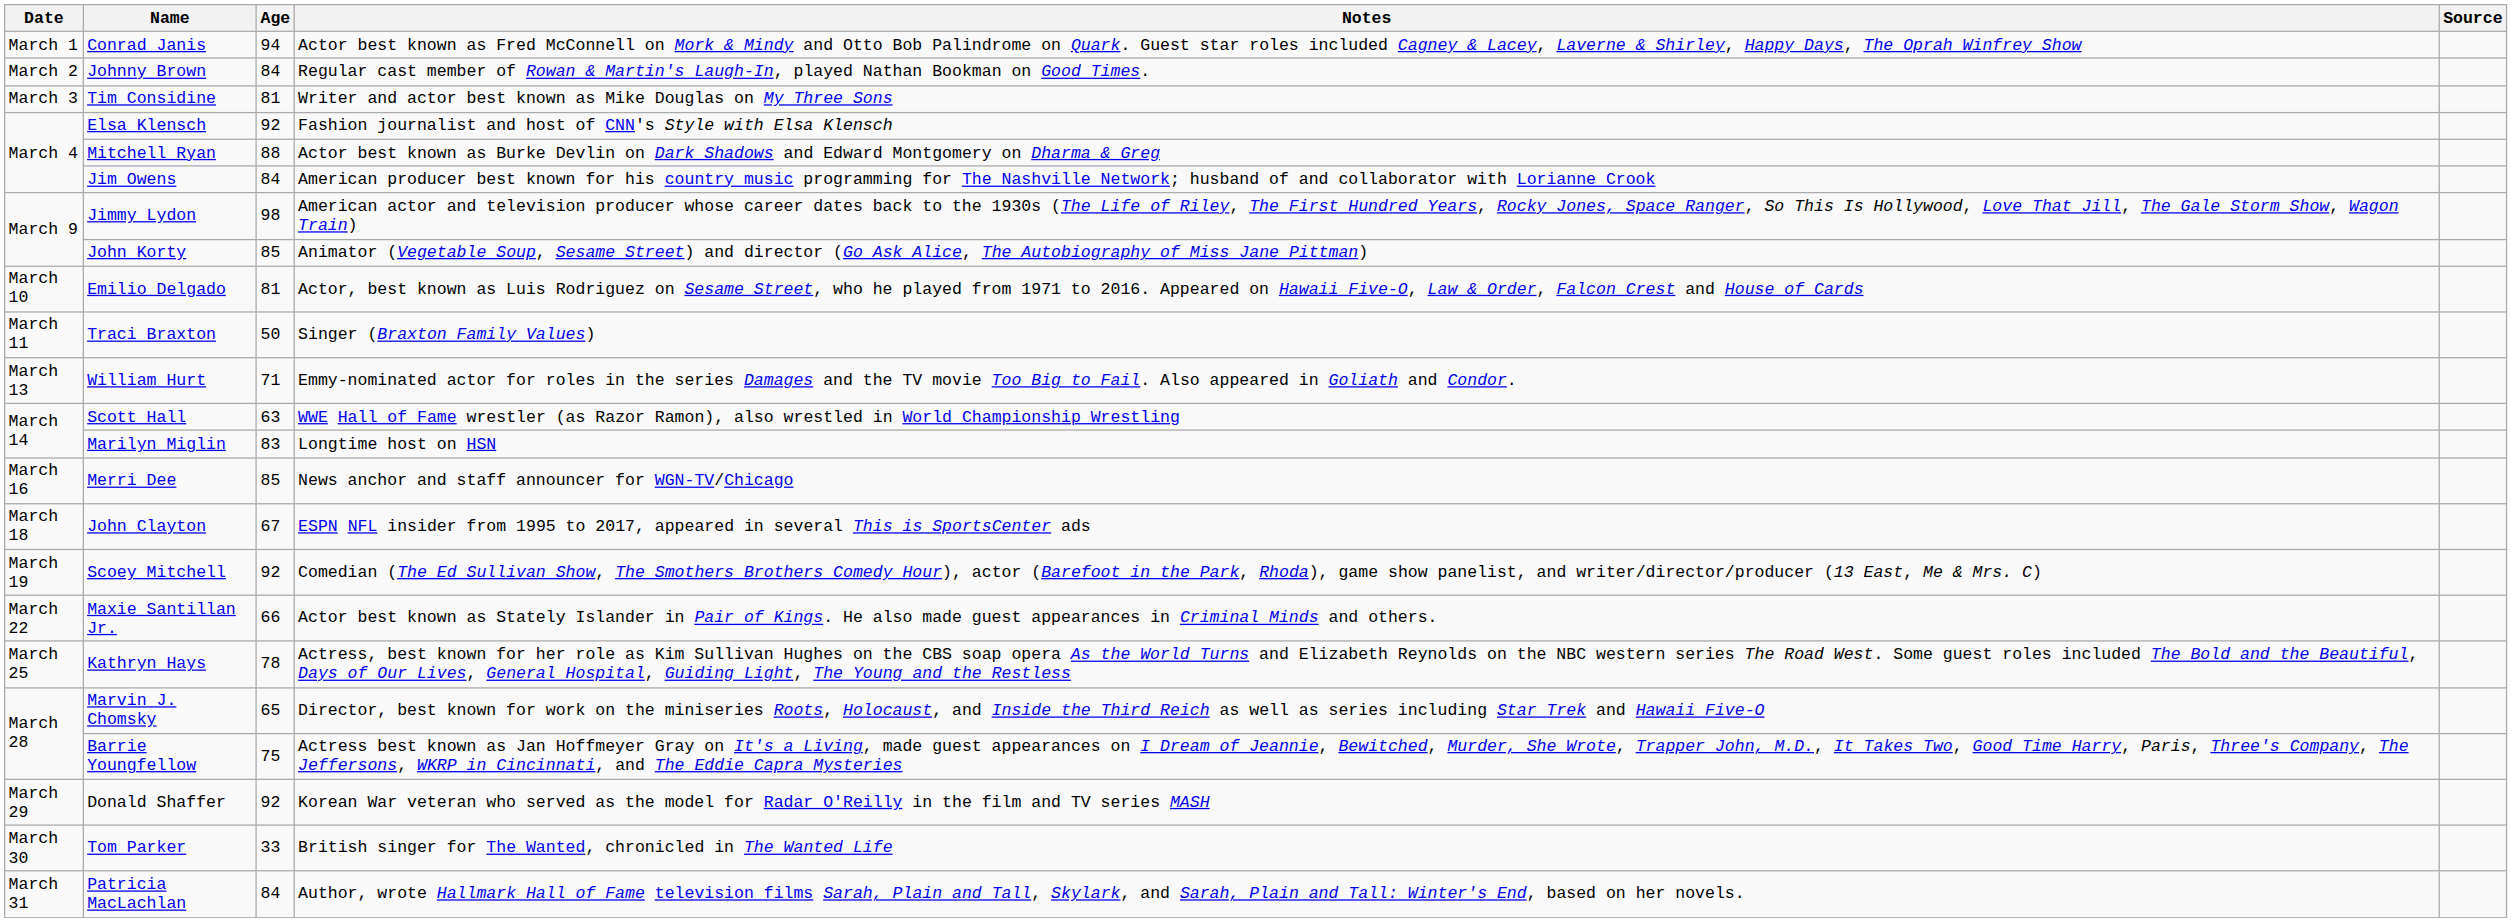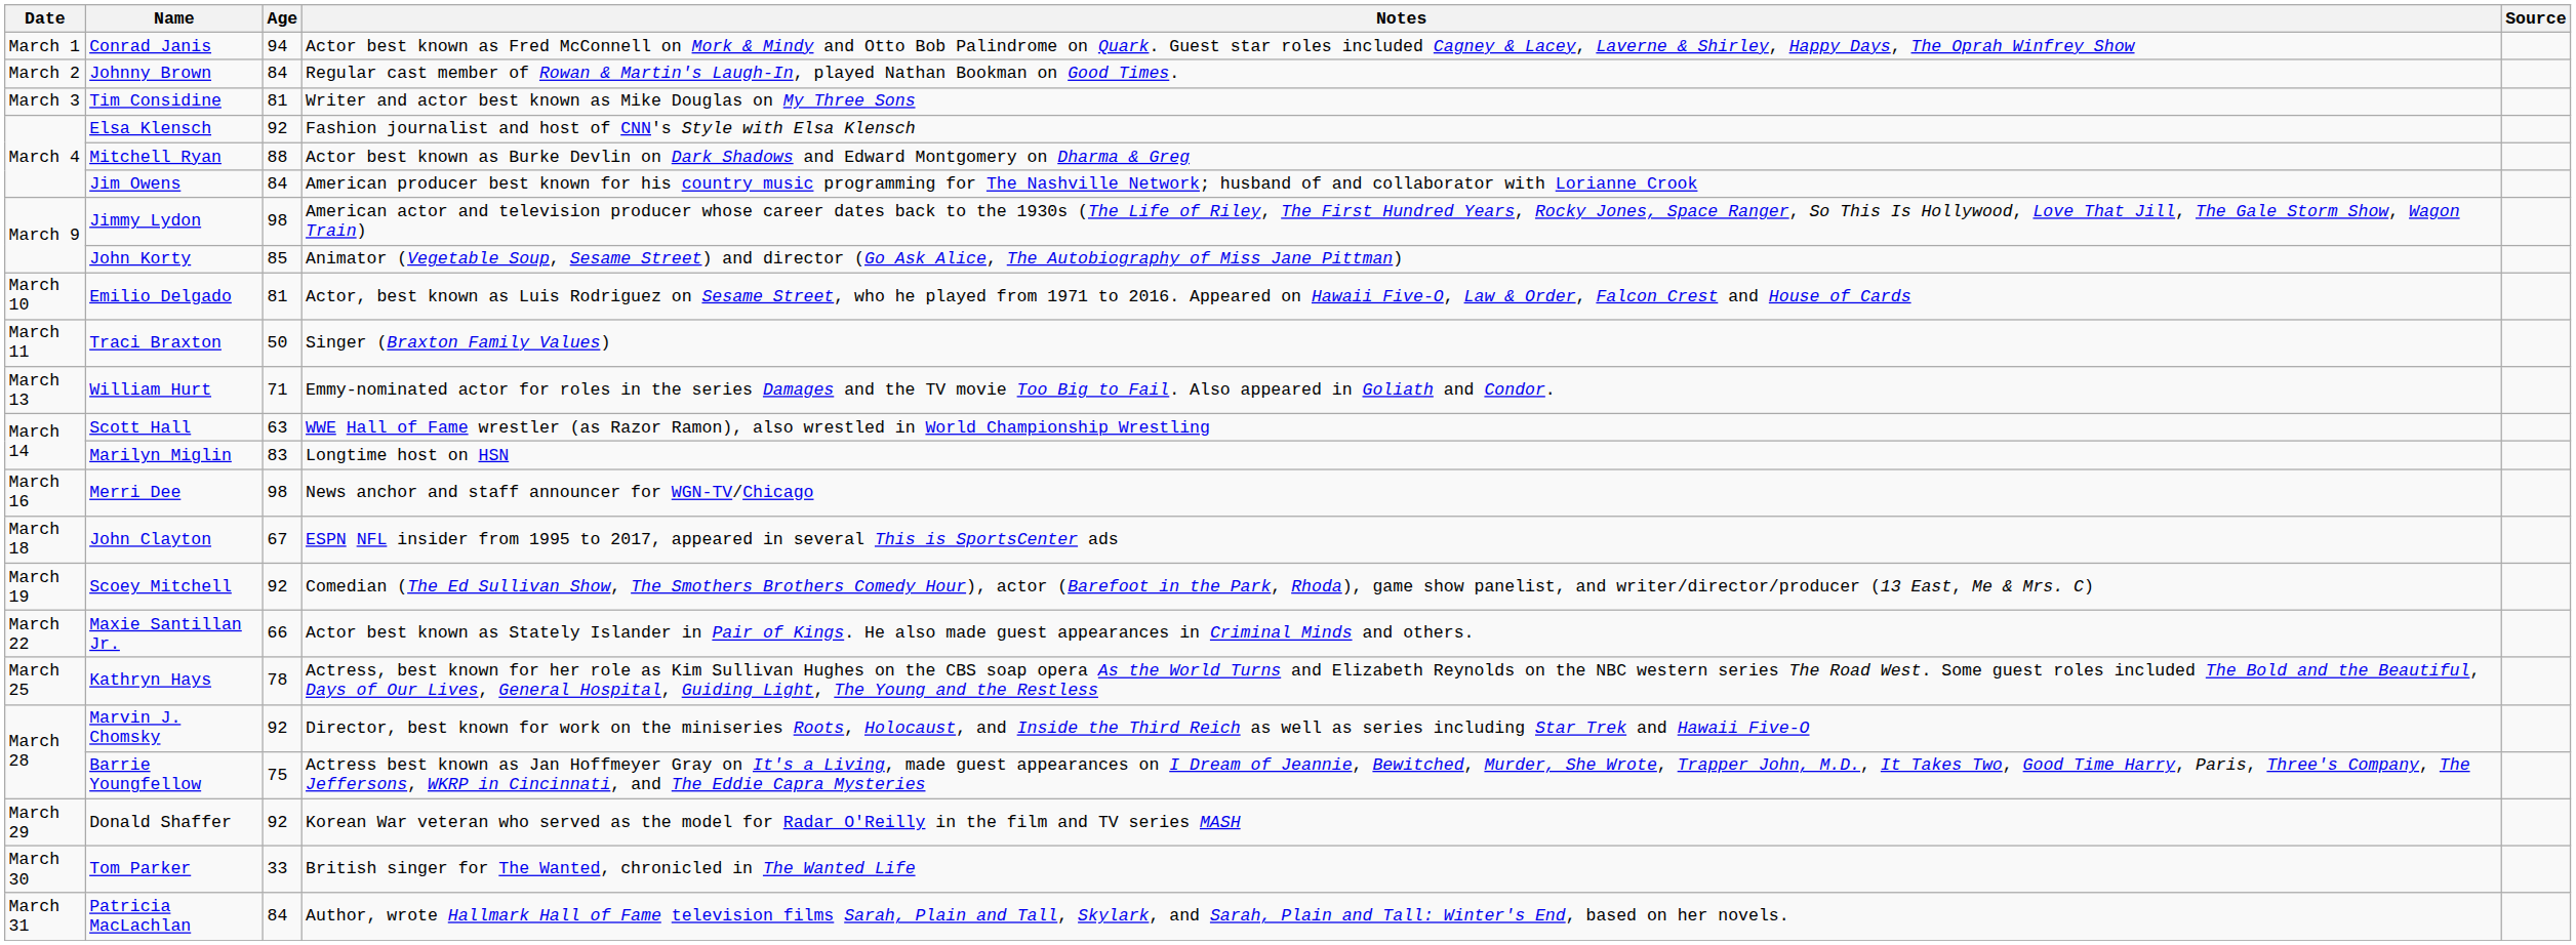Merri Dee | Age: 85 -> 98
Marvin J. Chomsky | Age: 65 -> 92
